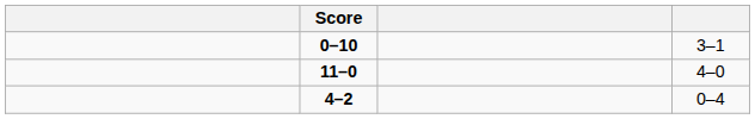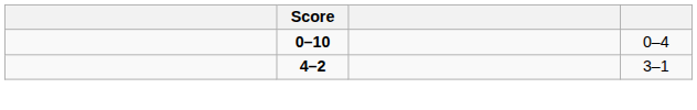0–10 | column 4: 3–1 -> 0–4
- row: 11–0 | 4–0
4–2 | column 4: 0–4 -> 3–1
